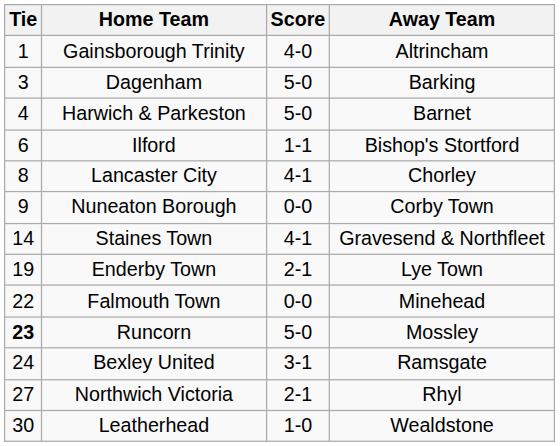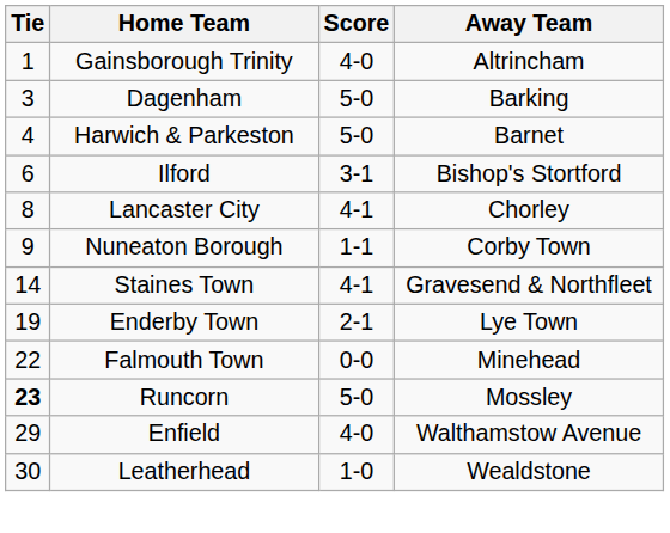Ilford | Score: 1-1 -> 3-1
Nuneaton Borough | Score: 0-0 -> 1-1
- row: 24 | Bexley United | 3-1 | Ramsgate
- row: 27 | Northwich Victoria | 2-1 | Rhyl
+ row: 29 | Enfield | 4-0 | Walthamstow Avenue
